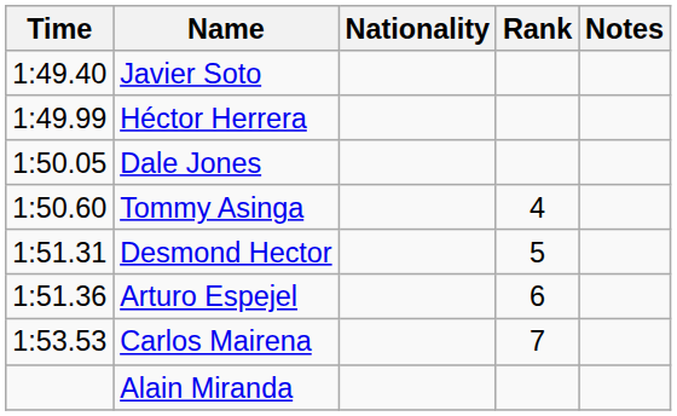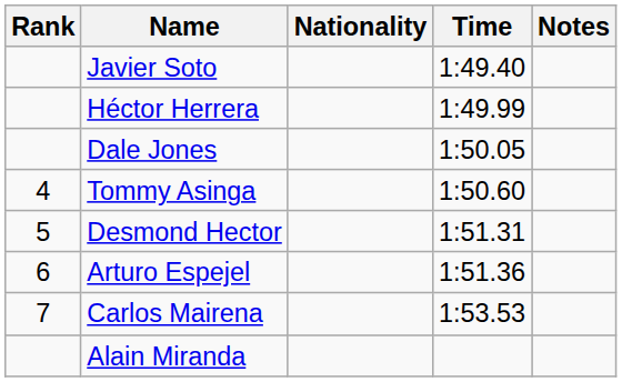columns swapped: Rank <-> Time
